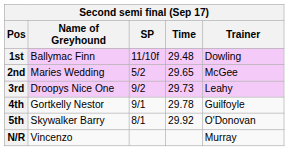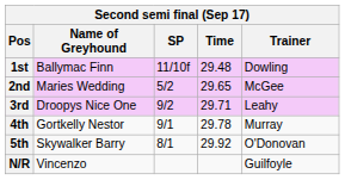3rd | Time: 29.73 -> 29.71
4th | Trainer: Guilfoyle -> Murray
N/R | Trainer: Murray -> Guilfoyle
